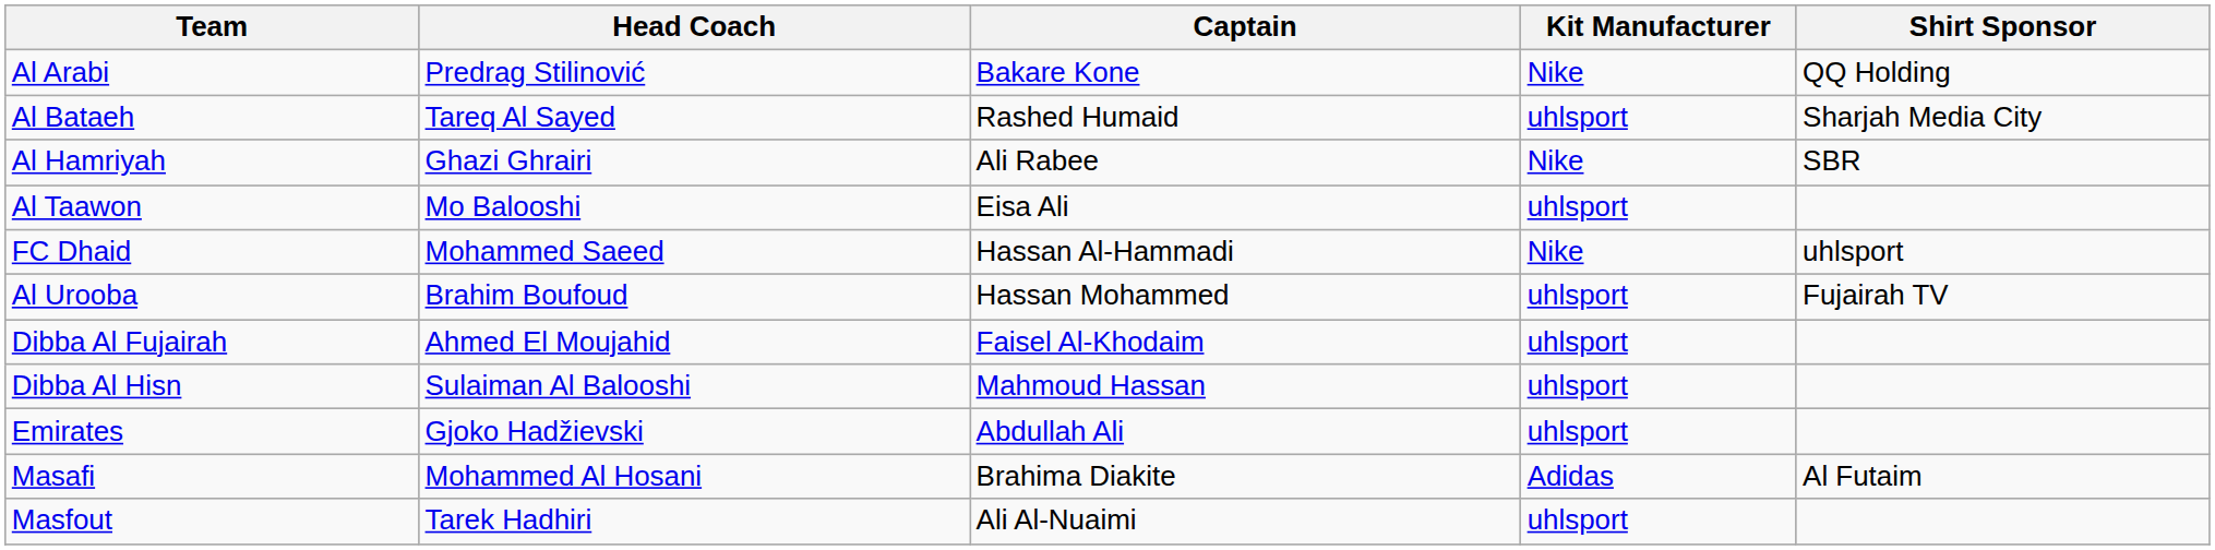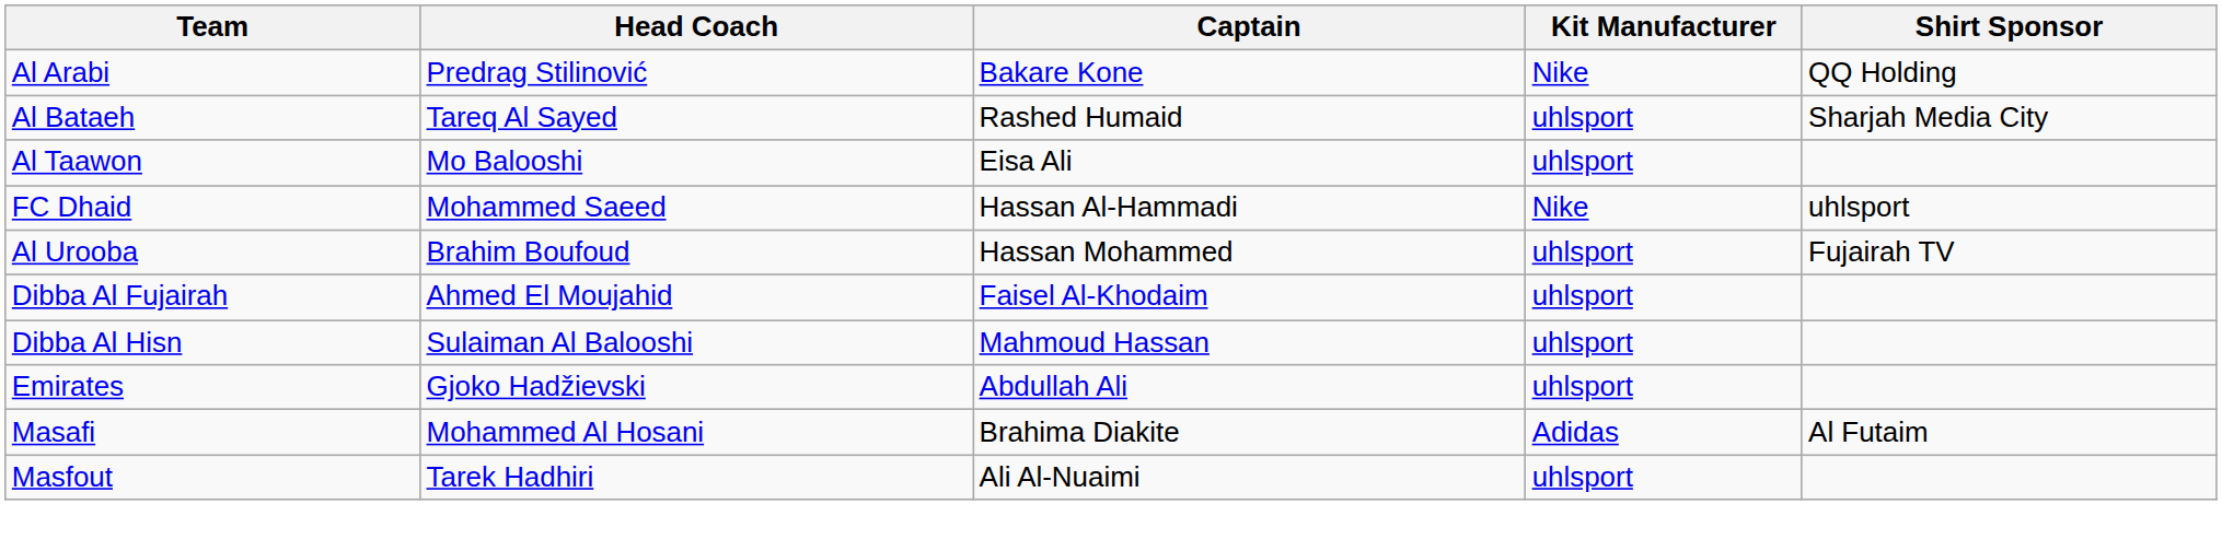- row: Al Hamriyah | Ghazi Ghrairi | Ali Rabee | Nike | SBR
